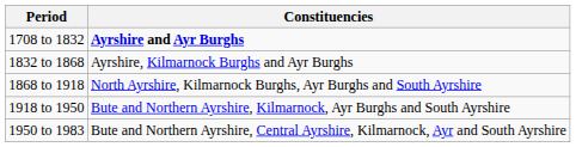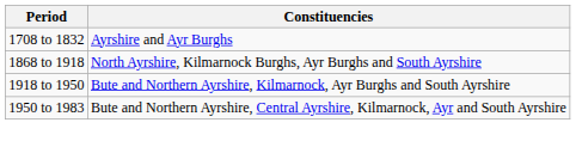1708 to 1832 | Constituencies: bold -> normal
- row: 1832 to 1868 | Ayrshire, Kilmarnock Burghs and Ayr Burghs
